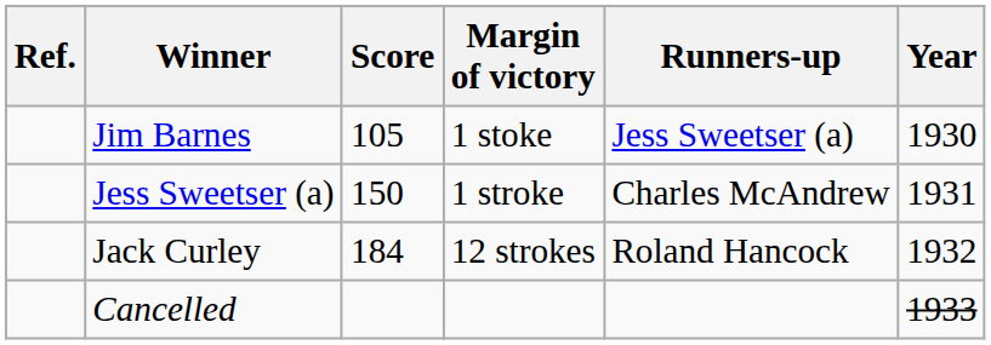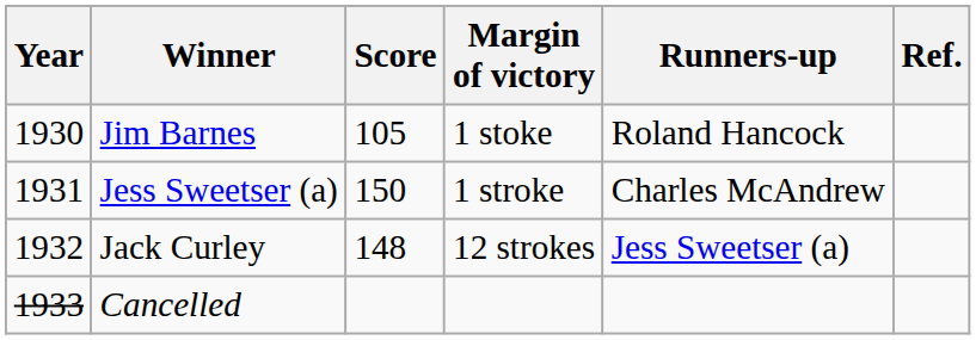columns swapped: Year <-> Ref.
Jim Barnes | Runners-up: Jess Sweetser (a) -> Roland Hancock
Jack Curley | Score: 184 -> 148
Jack Curley | Runners-up: Roland Hancock -> Jess Sweetser (a)
